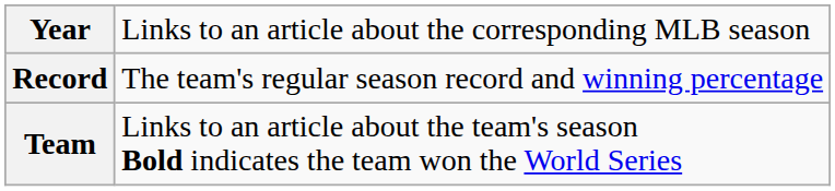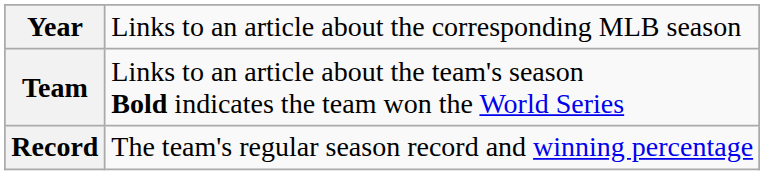rows swapped: Team <-> Record
